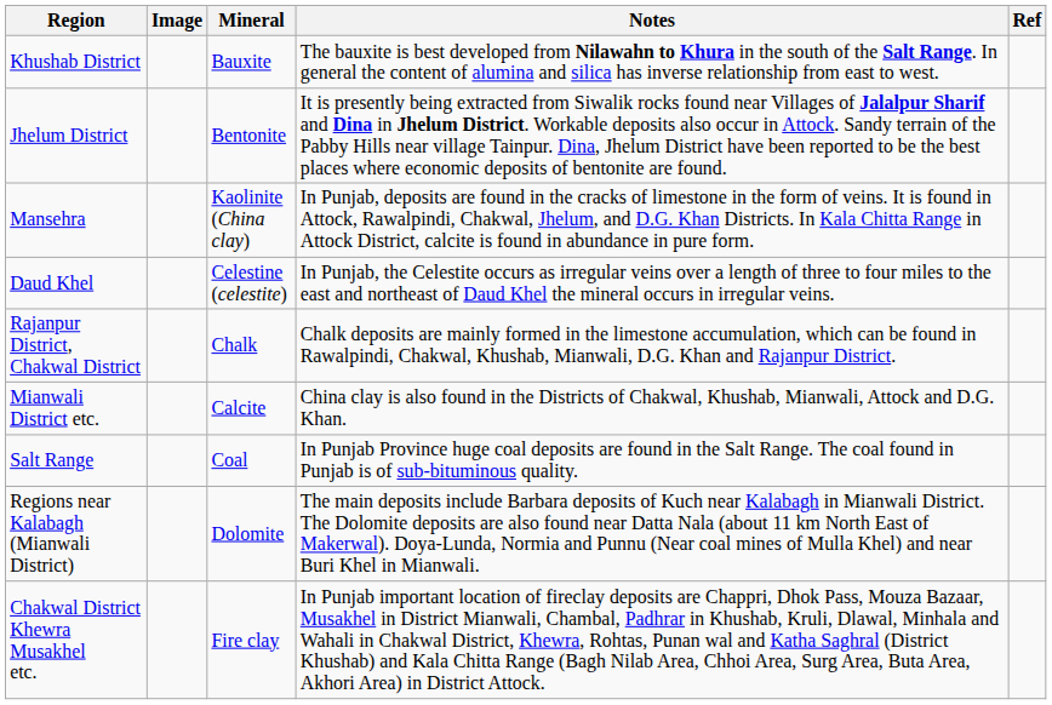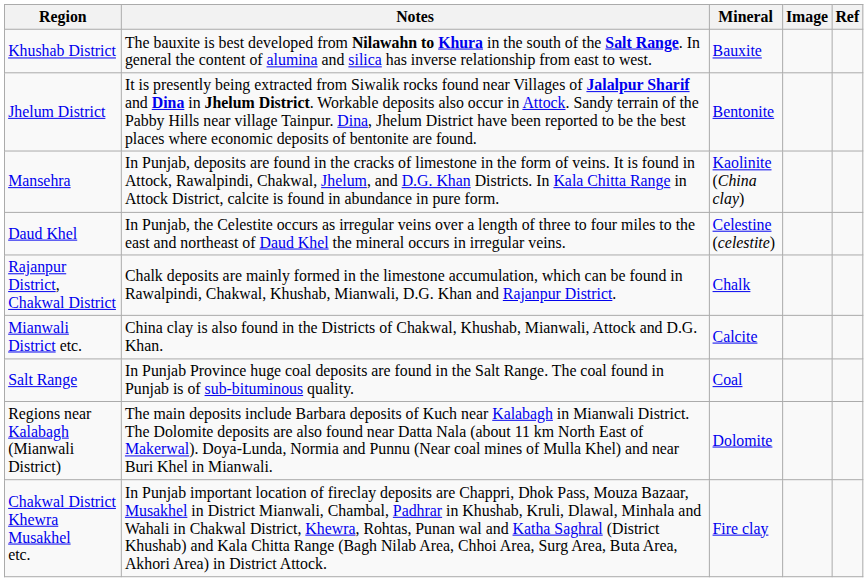columns swapped: Image <-> Notes
